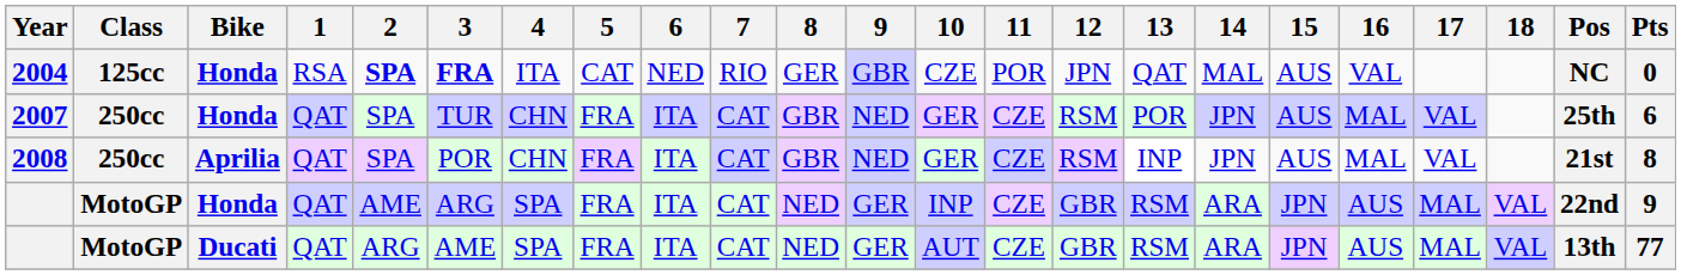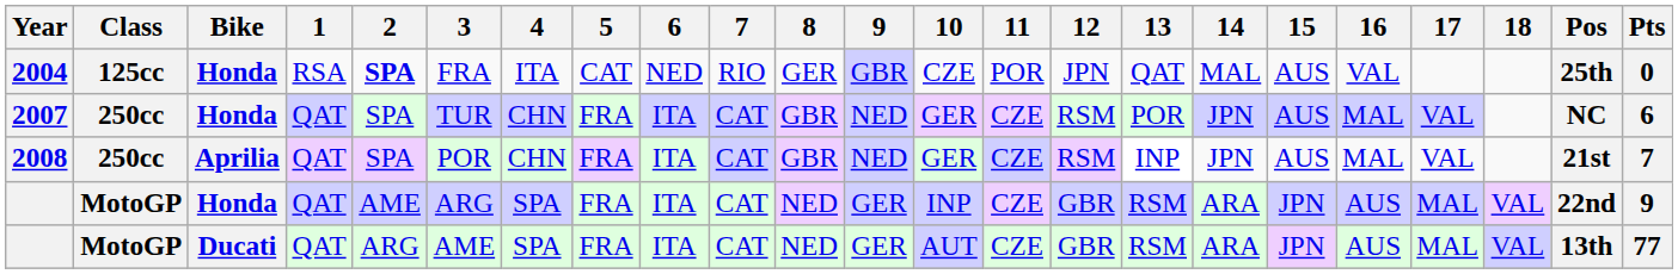2004 | 3: bold -> normal
2004 | Pos: NC -> 25th
2007 | Pos: 25th -> NC
2008 | Pts: 8 -> 7
